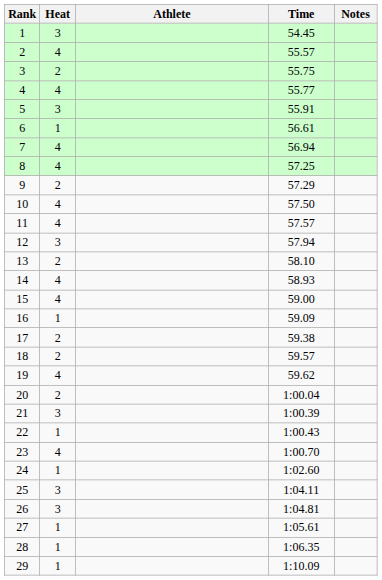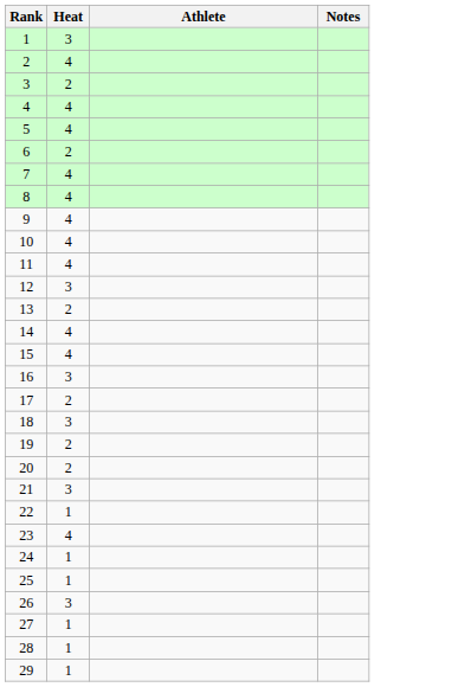- column: Time | 54.45 | 55.57 | 55.75 | 55.77 | 55.91 | 56.61 | 56.94 | 57.25 | 57.29 | 57.50 | 57.57 | 57.94 | 58.10 | 58.93 | 59.00 | 59.09 | 59.38 | 59.57 | 59.62 | 1:00.04 | 1:00.39 | 1:00.43 | 1:00.70 | 1:02.60 | 1:04.11 | 1:04.81 | 1:05.61 | 1:06.35 | 1:10.09
5 | Heat: 3 -> 4
6 | Heat: 1 -> 2
9 | Heat: 2 -> 4
16 | Heat: 1 -> 3
18 | Heat: 2 -> 3
19 | Heat: 4 -> 2
25 | Heat: 3 -> 1
